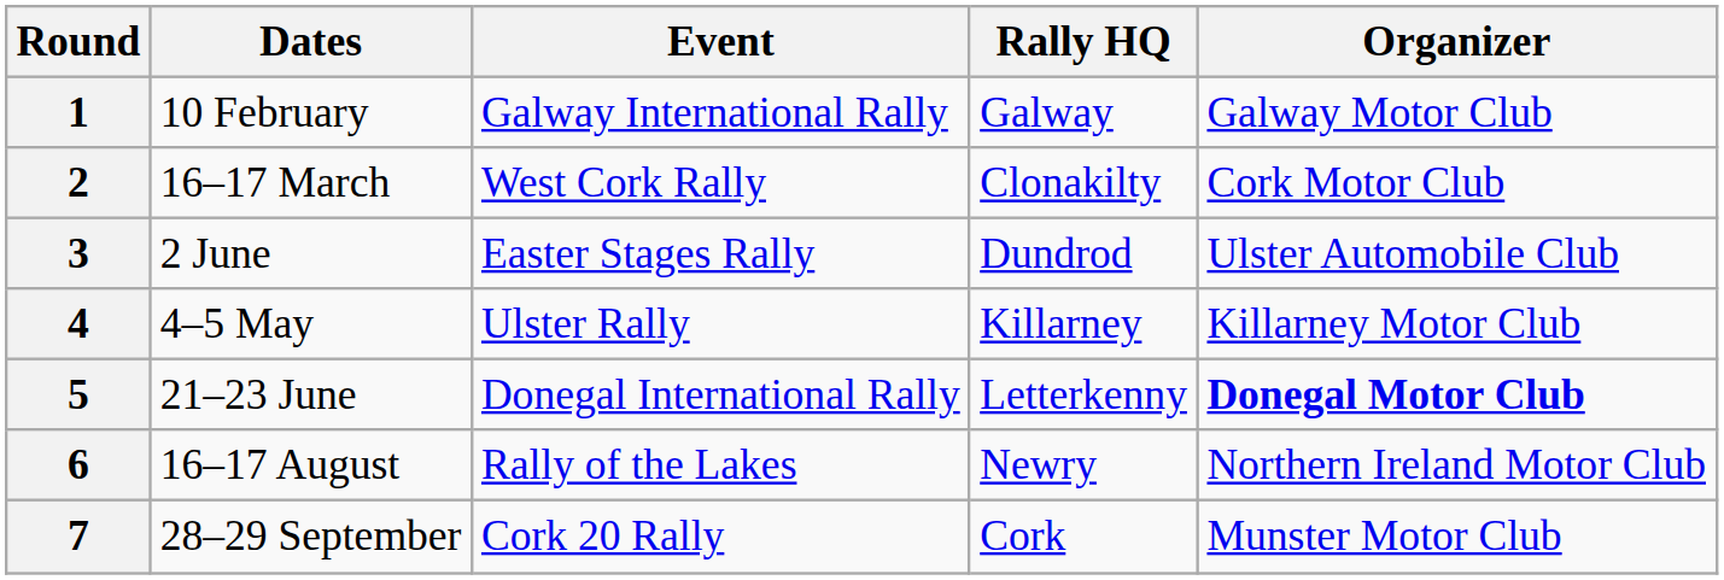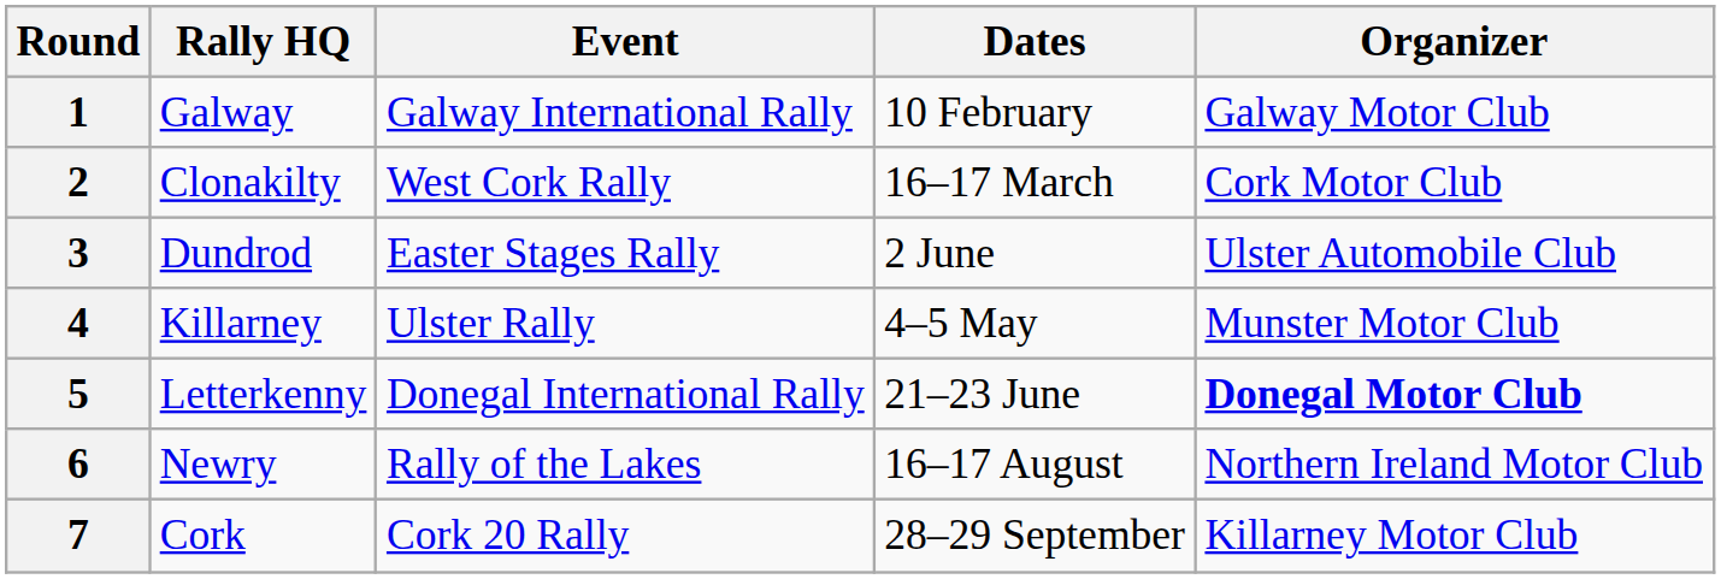columns swapped: Dates <-> Rally HQ
4 | Organizer: Killarney Motor Club -> Munster Motor Club
7 | Organizer: Munster Motor Club -> Killarney Motor Club
